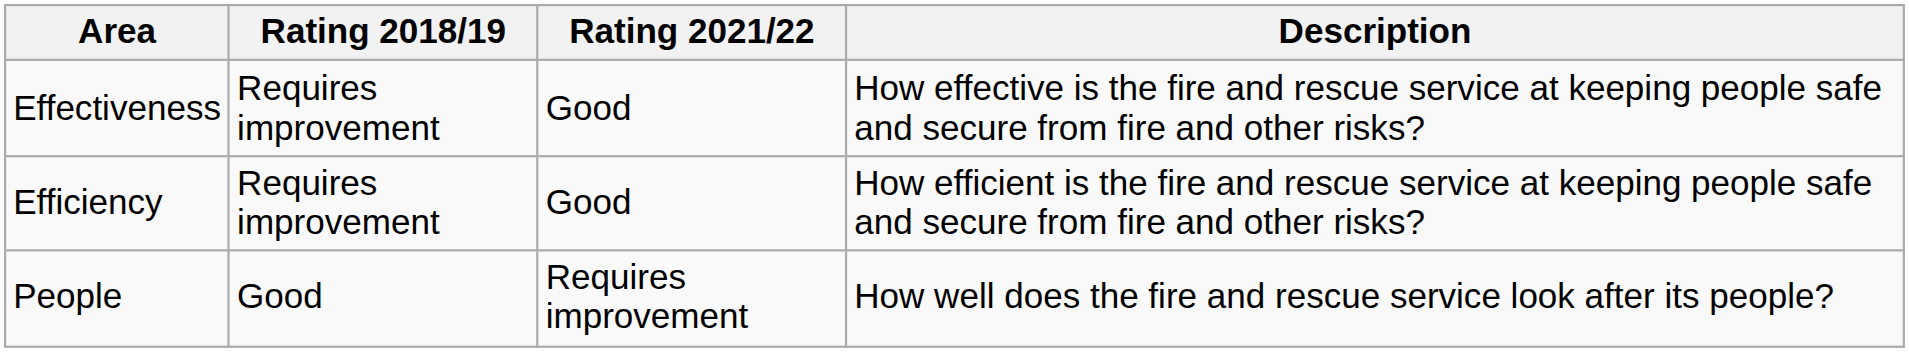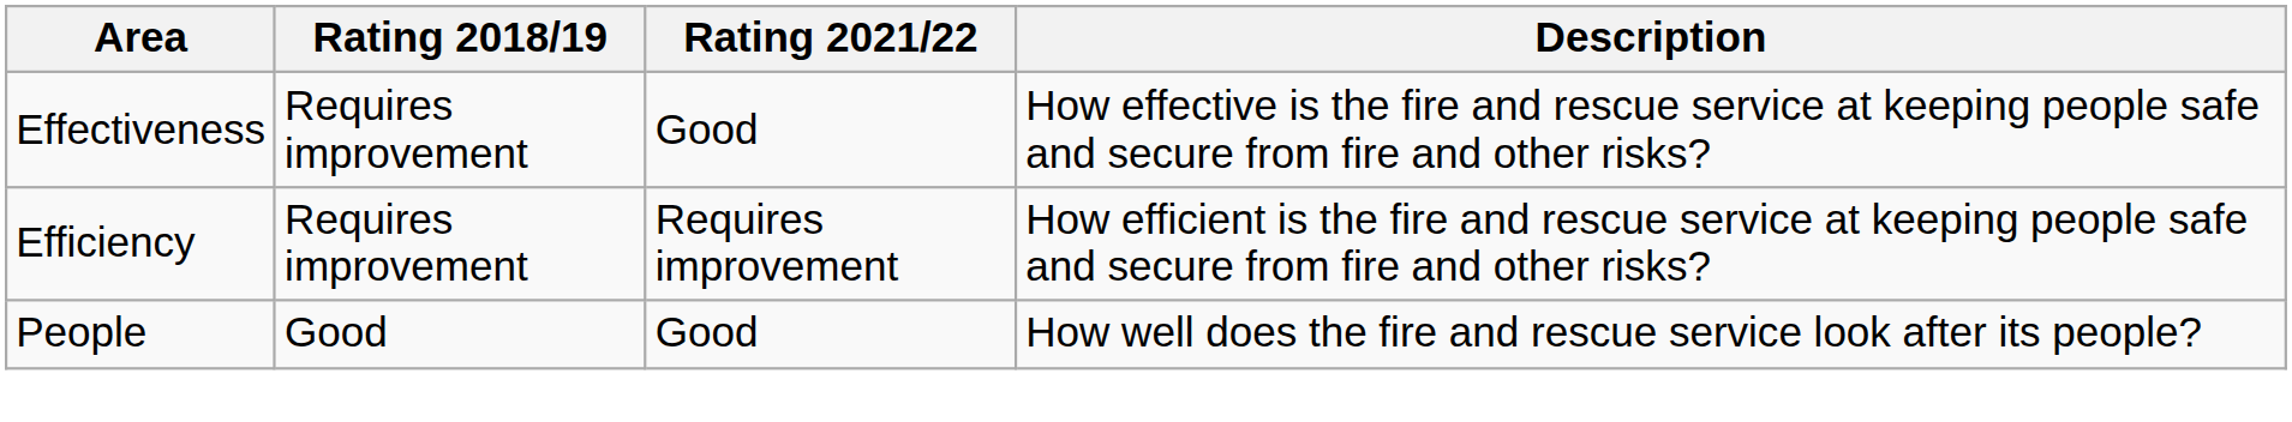Efficiency | Rating 2021/22: Good -> Requires improvement
People | Rating 2021/22: Requires improvement -> Good
